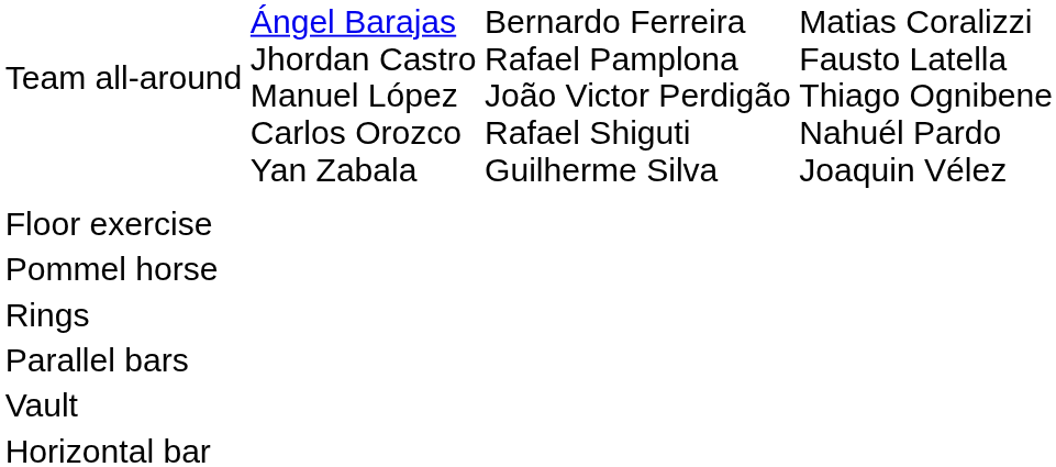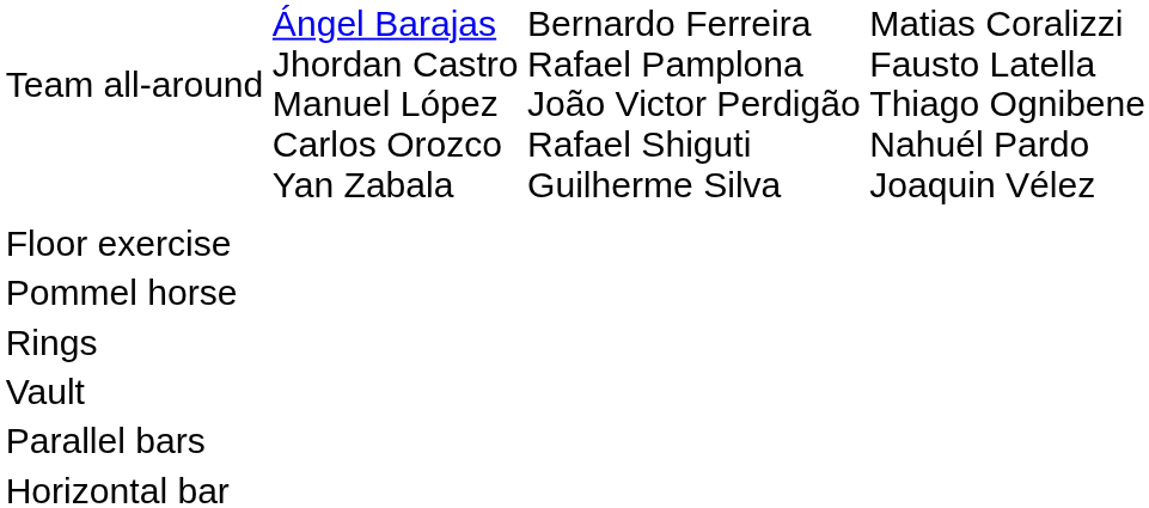rows swapped: Vault <-> Parallel bars
